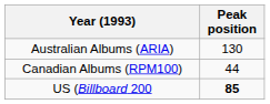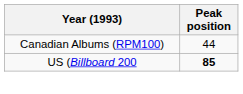- row: Australian Albums (ARIA) | 130
